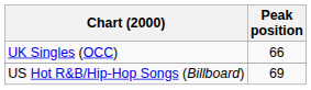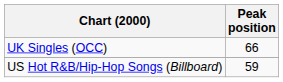US Hot R&B/Hip-Hop Songs (Billboard) | Peak position: 69 -> 59
